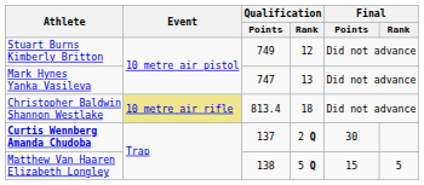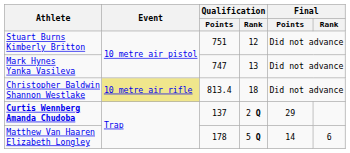Stuart Burns Kimberly Britton | Qualification / Points: 749 -> 751
Curtis Wennberg Amanda Chudoba | Final / Points: 30 -> 29
Matthew Van Haaren Elizabeth Longley | Qualification / Points: 138 -> 178
Matthew Van Haaren Elizabeth Longley | Final / Points: 15 -> 14
Matthew Van Haaren Elizabeth Longley | Final / Rank: 5 -> 6
